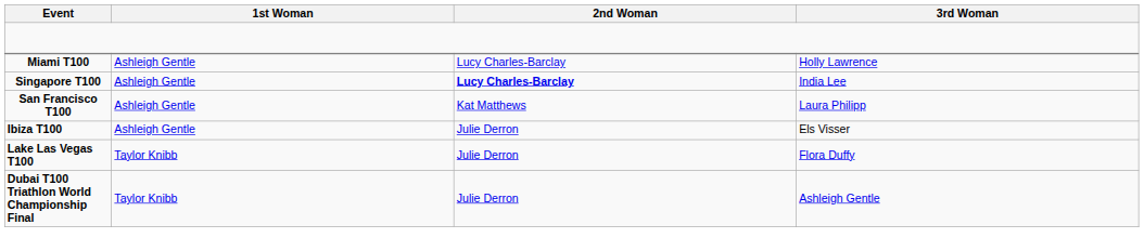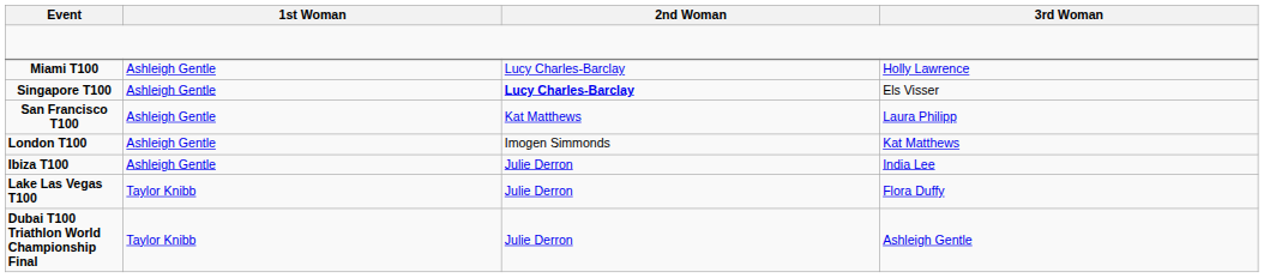Singapore T100 | 3rd Woman: India Lee -> Els Visser
+ row: London T100 | Ashleigh Gentle | Imogen Simmonds | Kat Matthews
Ibiza T100 | 3rd Woman: Els Visser -> India Lee
